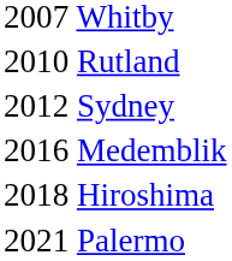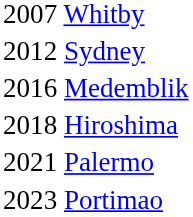- row: 2010 Rutland
+ row: 2023 Portimao
